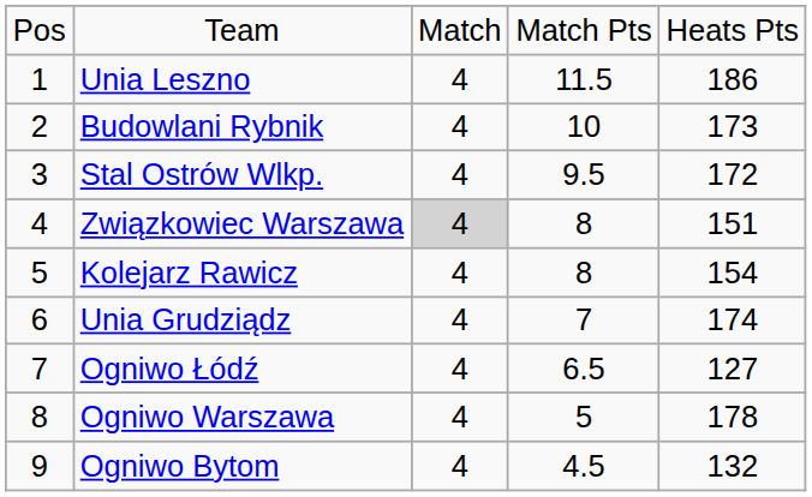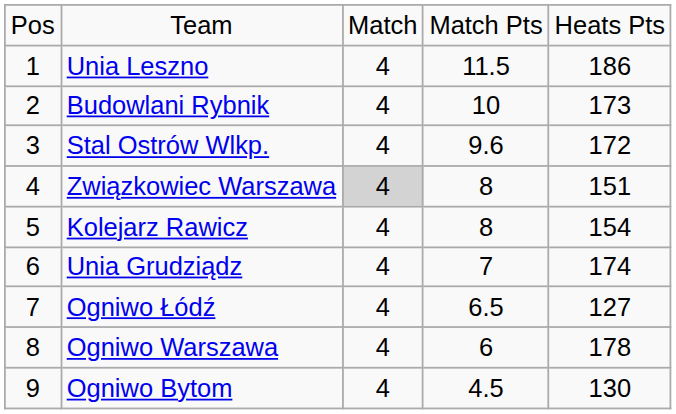Stal Ostrów Wlkp. | column 4: 9.5 -> 9.6
Ogniwo Warszawa | column 4: 5 -> 6
Ogniwo Bytom | column 5: 132 -> 130
